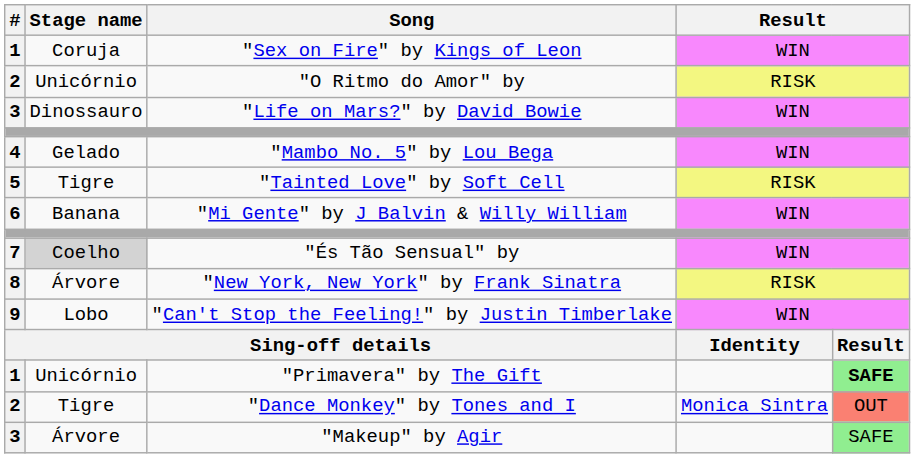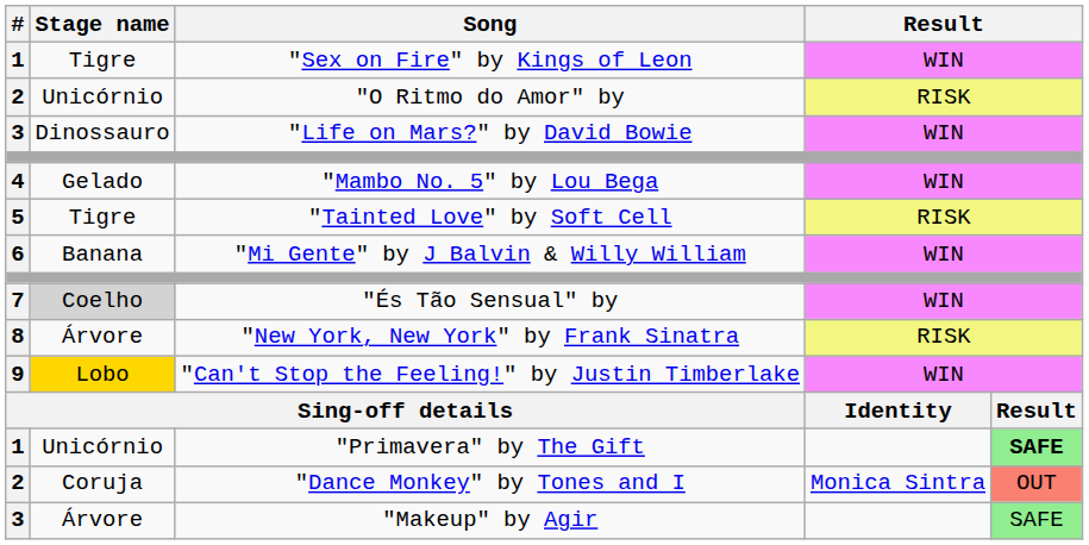"Sex on Fire" by Kings of Leon | Stage name: Coruja -> Tigre
"Can't Stop the Feeling!" by Justin Timberlake | Stage name: no background -> gold background
"Dance Monkey" by Tones and I | Stage name: Tigre -> Coruja
